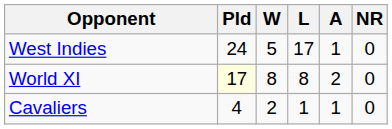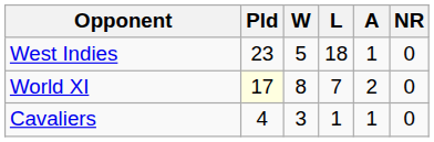West Indies | Pld: 24 -> 23
West Indies | L: 17 -> 18
World XI | L: 8 -> 7
Cavaliers | W: 2 -> 3
